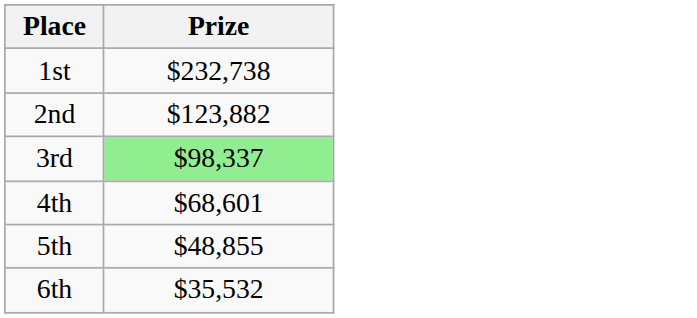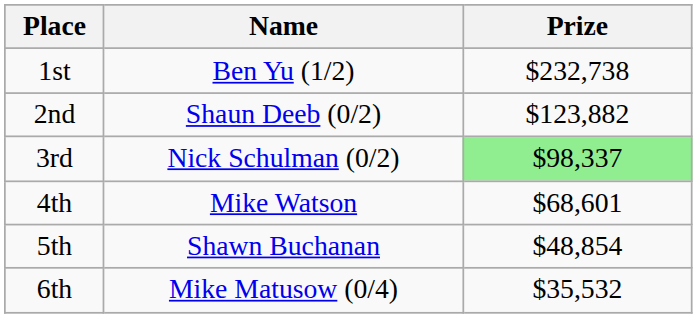+ column: Name | Ben Yu (1/2) | Shaun Deeb (0/2) | Nick Schulman (0/2) | Mike Watson | Shawn Buchanan | Mike Matusow (0/4)
5th | Prize: $48,855 -> $48,854
